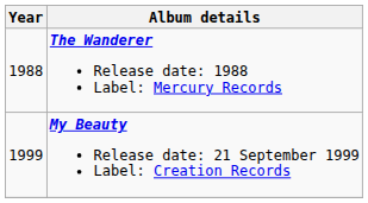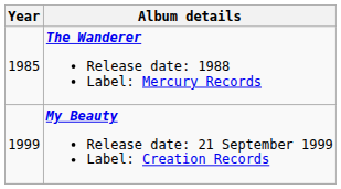The Wanderer Release date: 1988 Label: Mercury Records | Year: 1988 -> 1985
